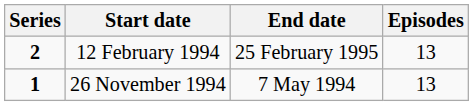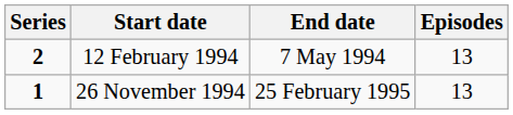12 February 1994 | End date: 25 February 1995 -> 7 May 1994
26 November 1994 | End date: 7 May 1994 -> 25 February 1995
